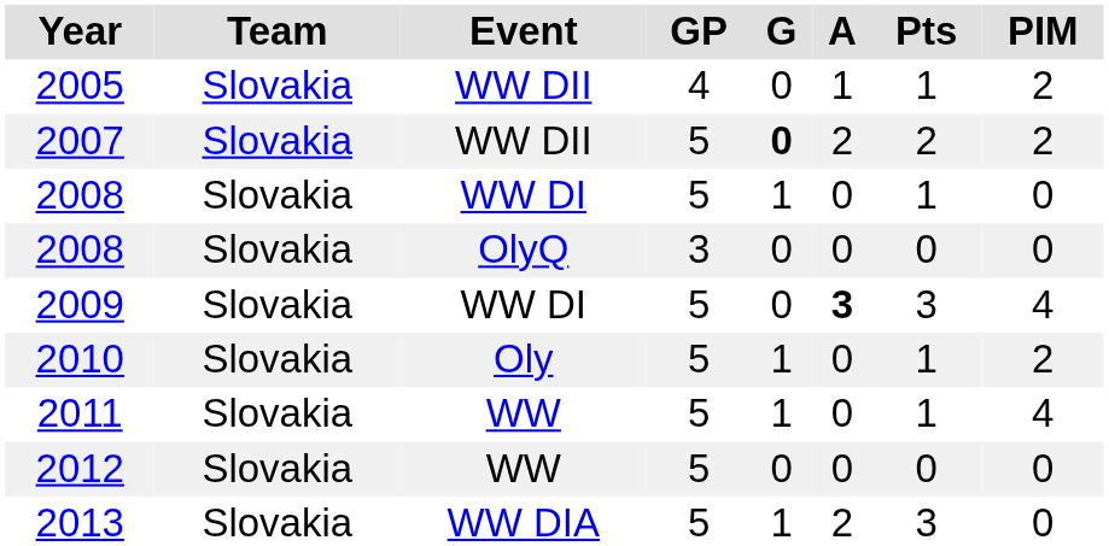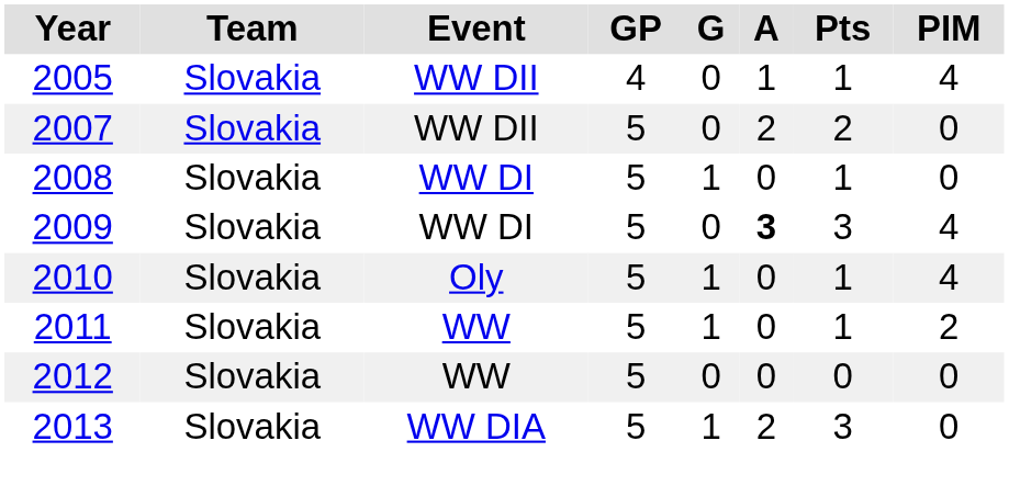2005 | PIM: 2 -> 4
2007 | G: bold -> normal
2007 | PIM: 2 -> 0
- row: 2008 | Slovakia | OlyQ | 3 | 0 | 0 | 0 | 0
2010 | PIM: 2 -> 4
2011 | PIM: 4 -> 2
